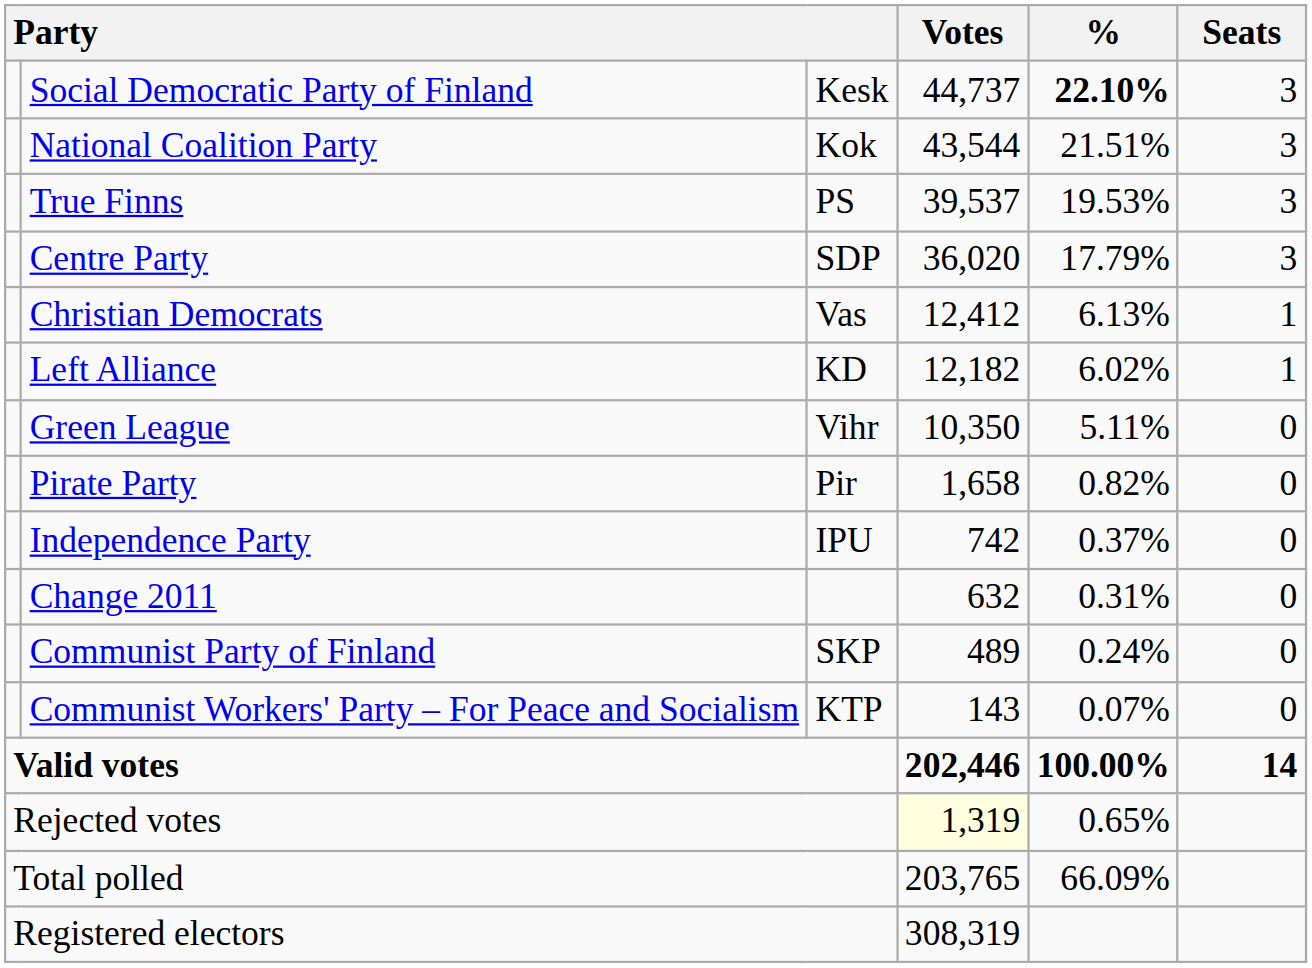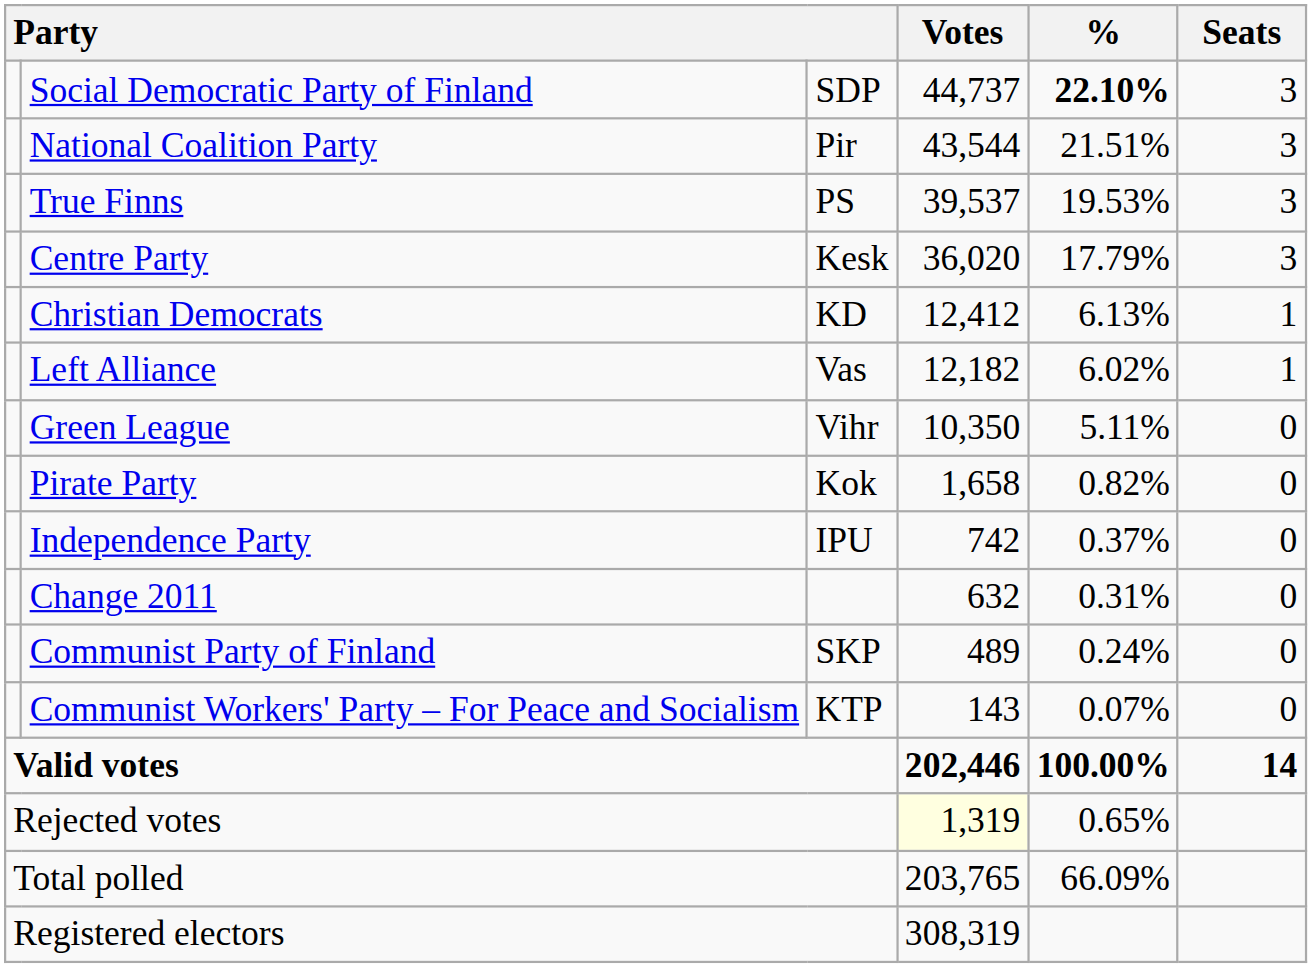Social Democratic Party of Finland | column 3: Kesk -> SDP
National Coalition Party | column 3: Kok -> Pir
Centre Party | column 3: SDP -> Kesk
Christian Democrats | column 3: Vas -> KD
Left Alliance | column 3: KD -> Vas
Pirate Party | column 3: Pir -> Kok
